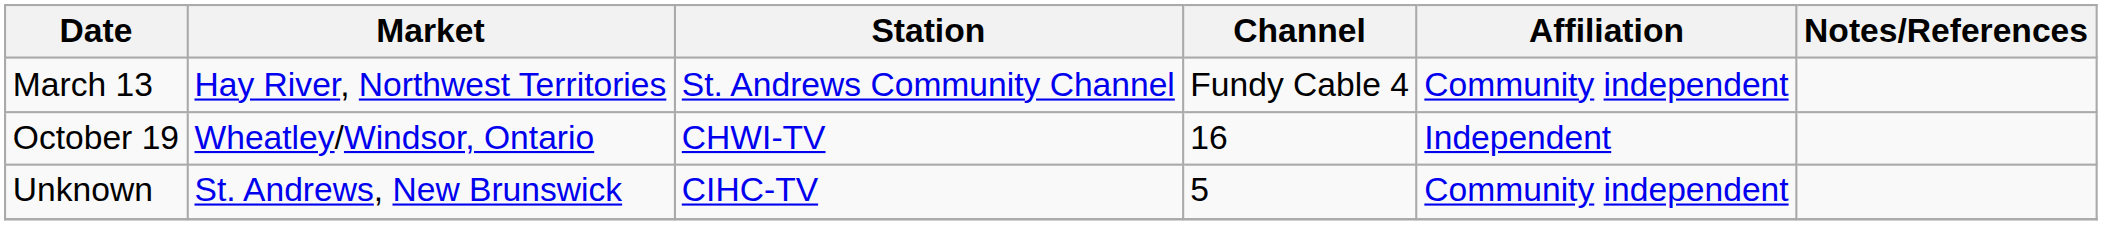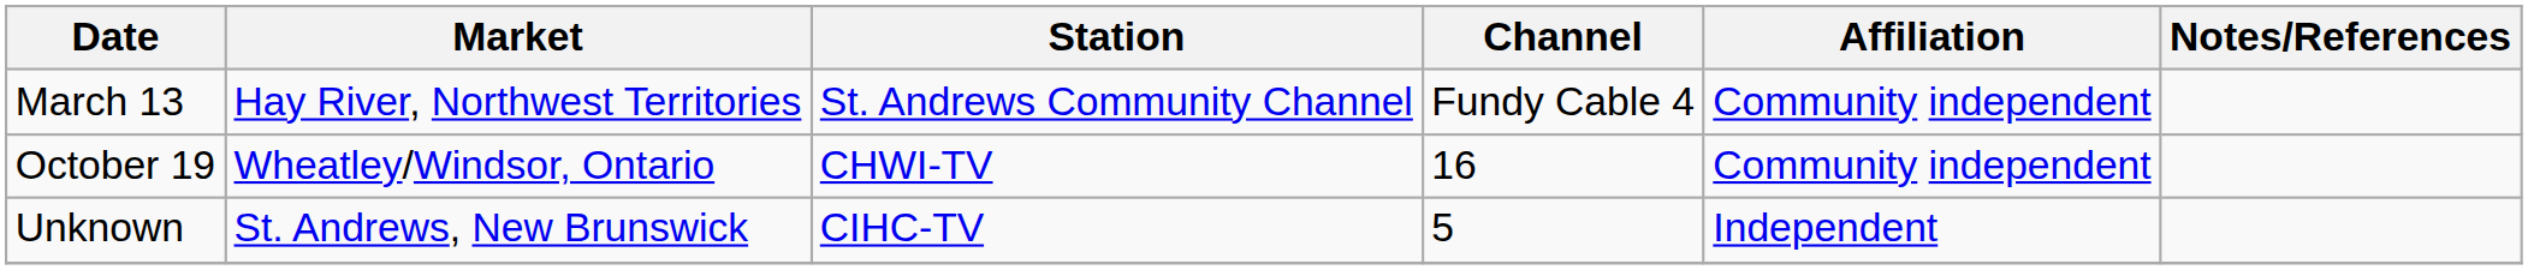October 19 | Affiliation: Independent -> Community independent
Unknown | Affiliation: Community independent -> Independent
